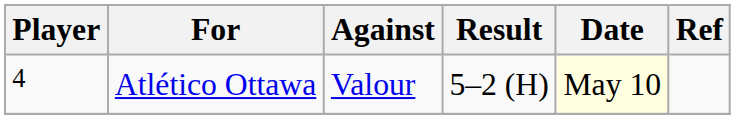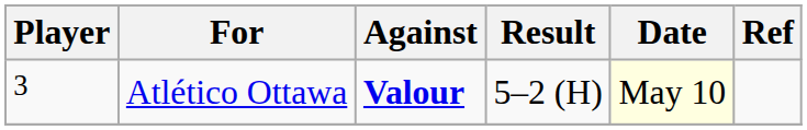Atlético Ottawa | Player: 4 -> 3
Atlético Ottawa | Against: normal -> bold
